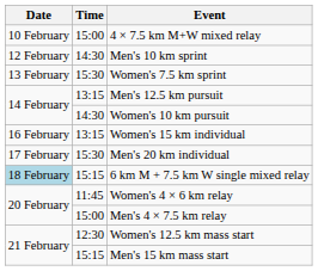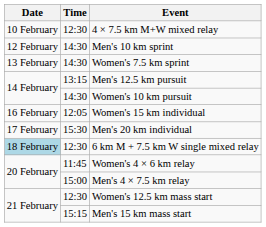4 × 7.5 km M+W mixed relay | Time: 15:00 -> 12:30
Women's 7.5 km sprint | Time: 15:30 -> 14:30
Women's 15 km individual | Time: 13:15 -> 12:05
6 km M + 7.5 km W single mixed relay | Time: 15:15 -> 12:30
